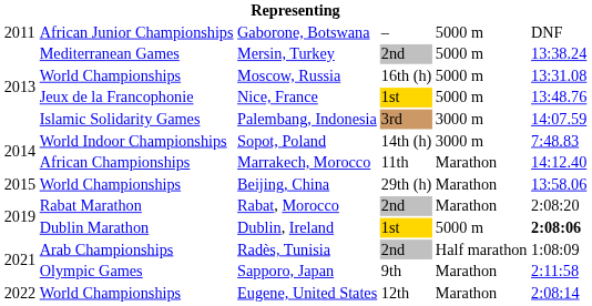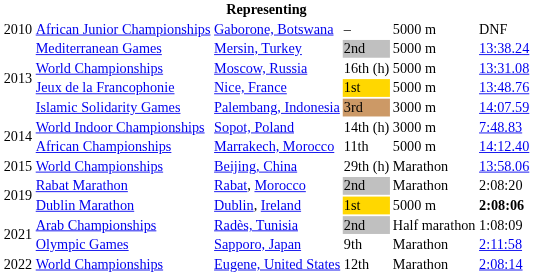Gaborone, Botswana | column 1: 2011 -> 2010
Marrakech, Morocco | column 5: Marathon -> 5000 m
